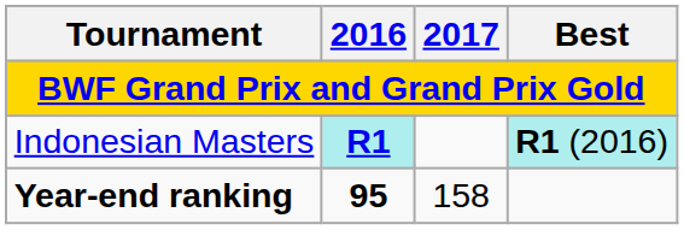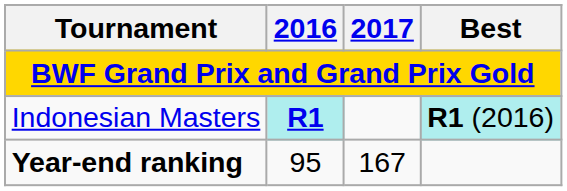Year-end ranking | 2016: bold -> normal
Year-end ranking | 2017: 158 -> 167
